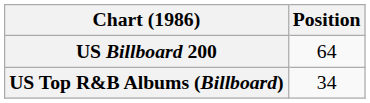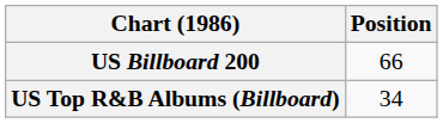US Billboard 200 | Position: 64 -> 66
